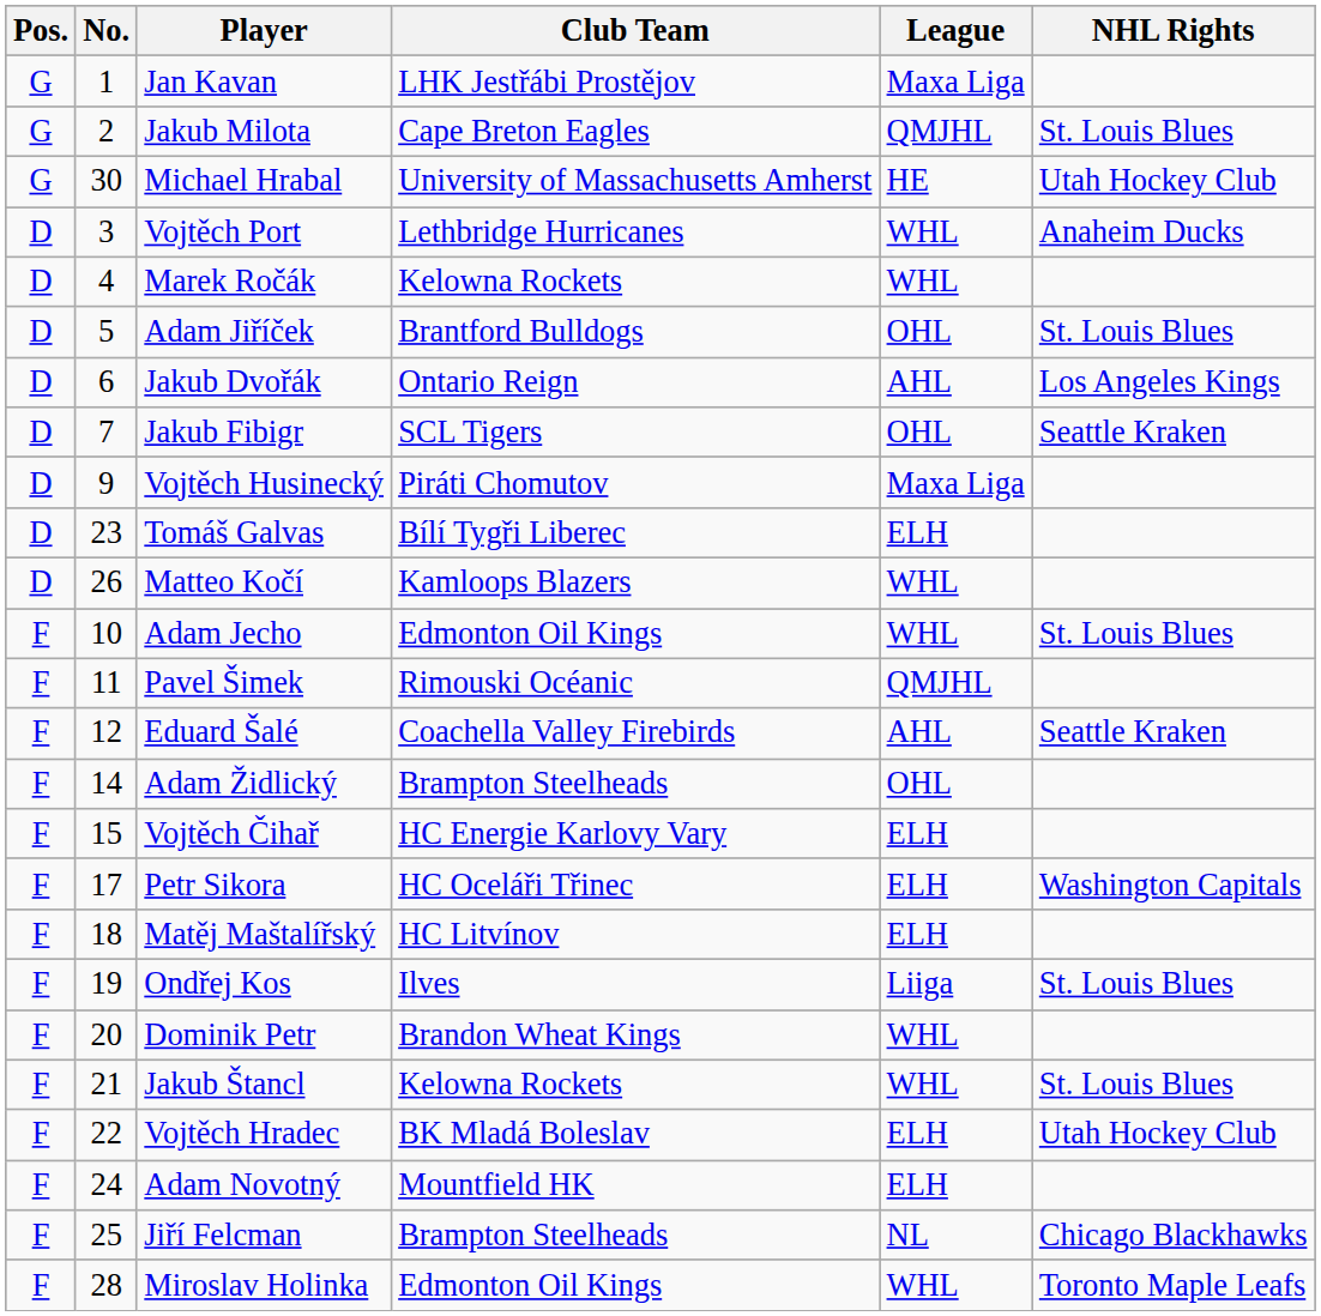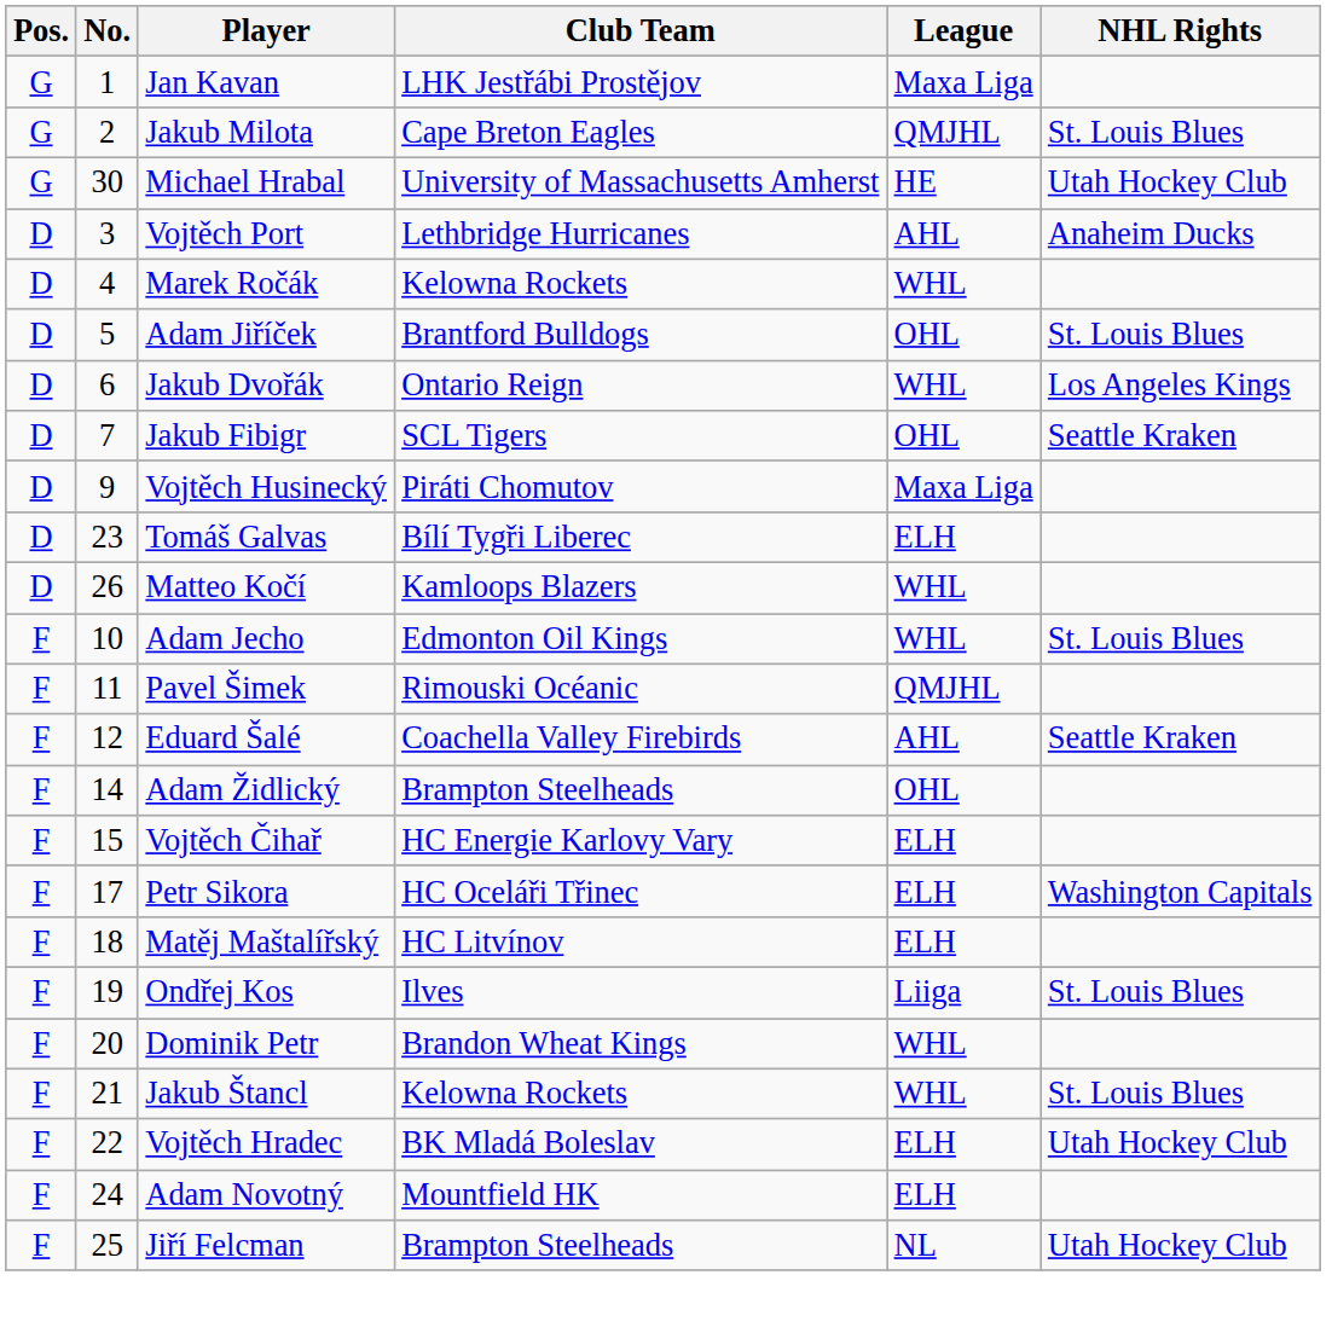Vojtěch Port | League: WHL -> AHL
Jakub Dvořák | League: AHL -> WHL
Jiří Felcman | NHL Rights: Chicago Blackhawks -> Utah Hockey Club
- row: F | 28 | Miroslav Holinka | Edmonton Oil Kings | WHL | Toronto Maple Leafs
